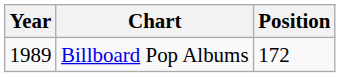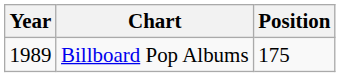Billboard Pop Albums | Position: 172 -> 175
